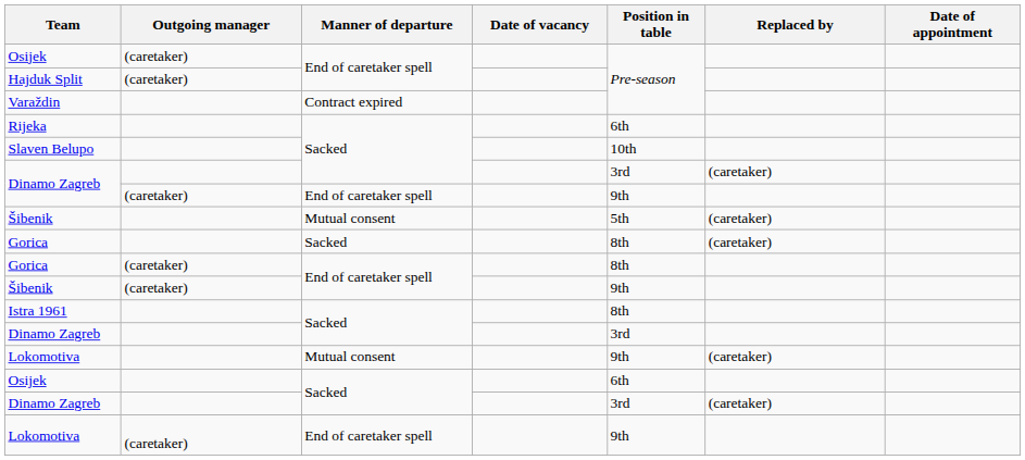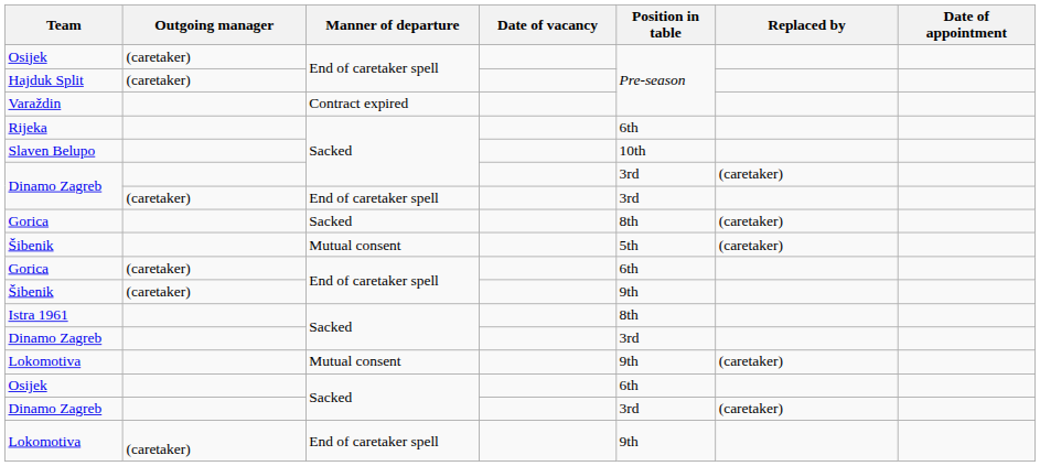Dinamo Zagreb / End of caretaker spell | Position in table: 9th -> 3rd
rows swapped: Gorica / Sacked <-> Šibenik / Mutual consent
Gorica / End of caretaker spell | Position in table: 8th -> 6th
